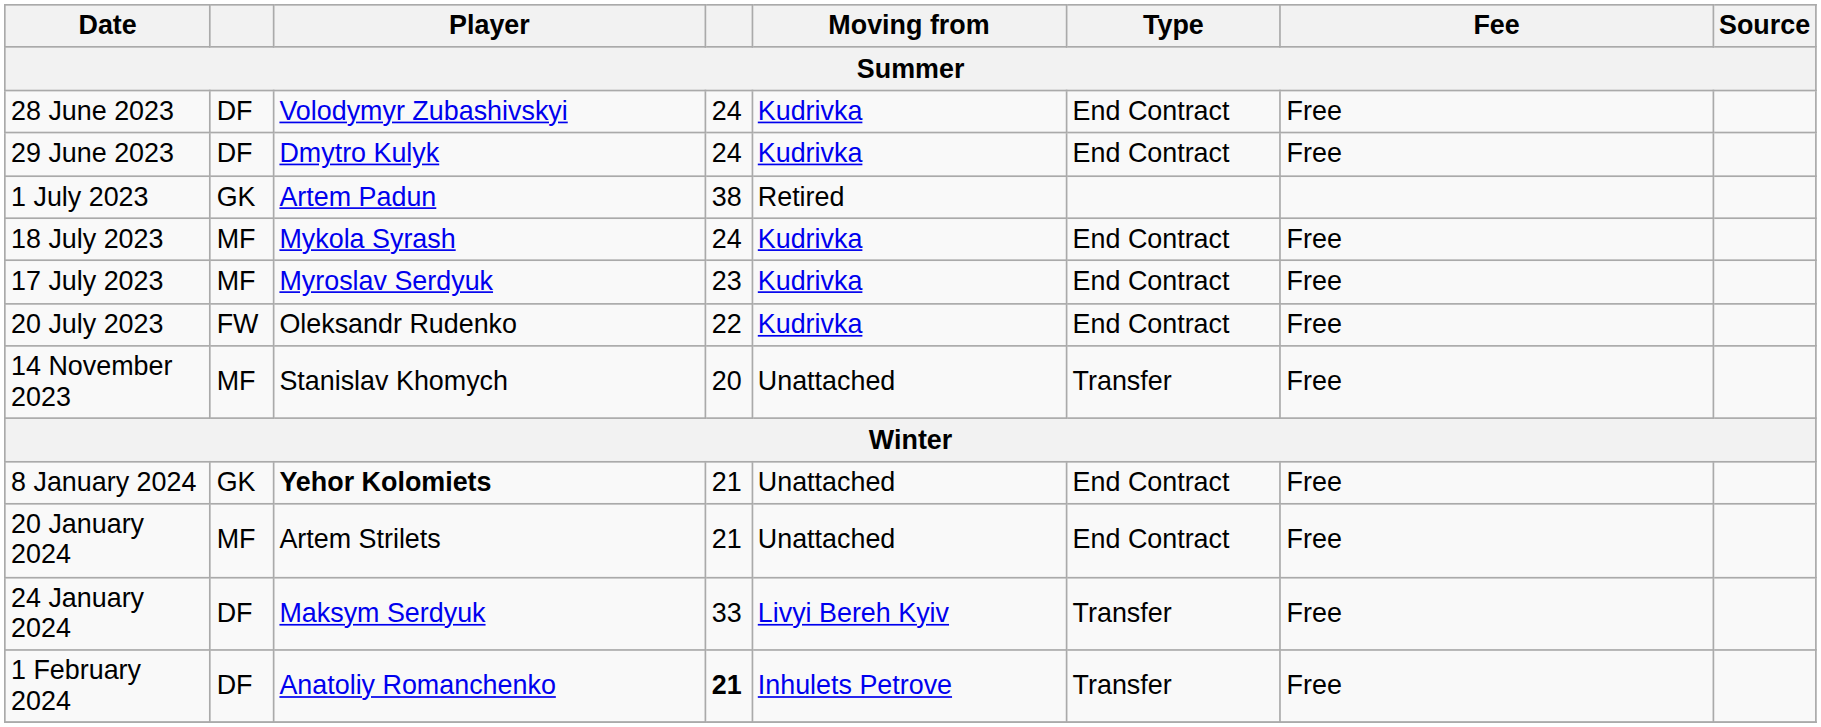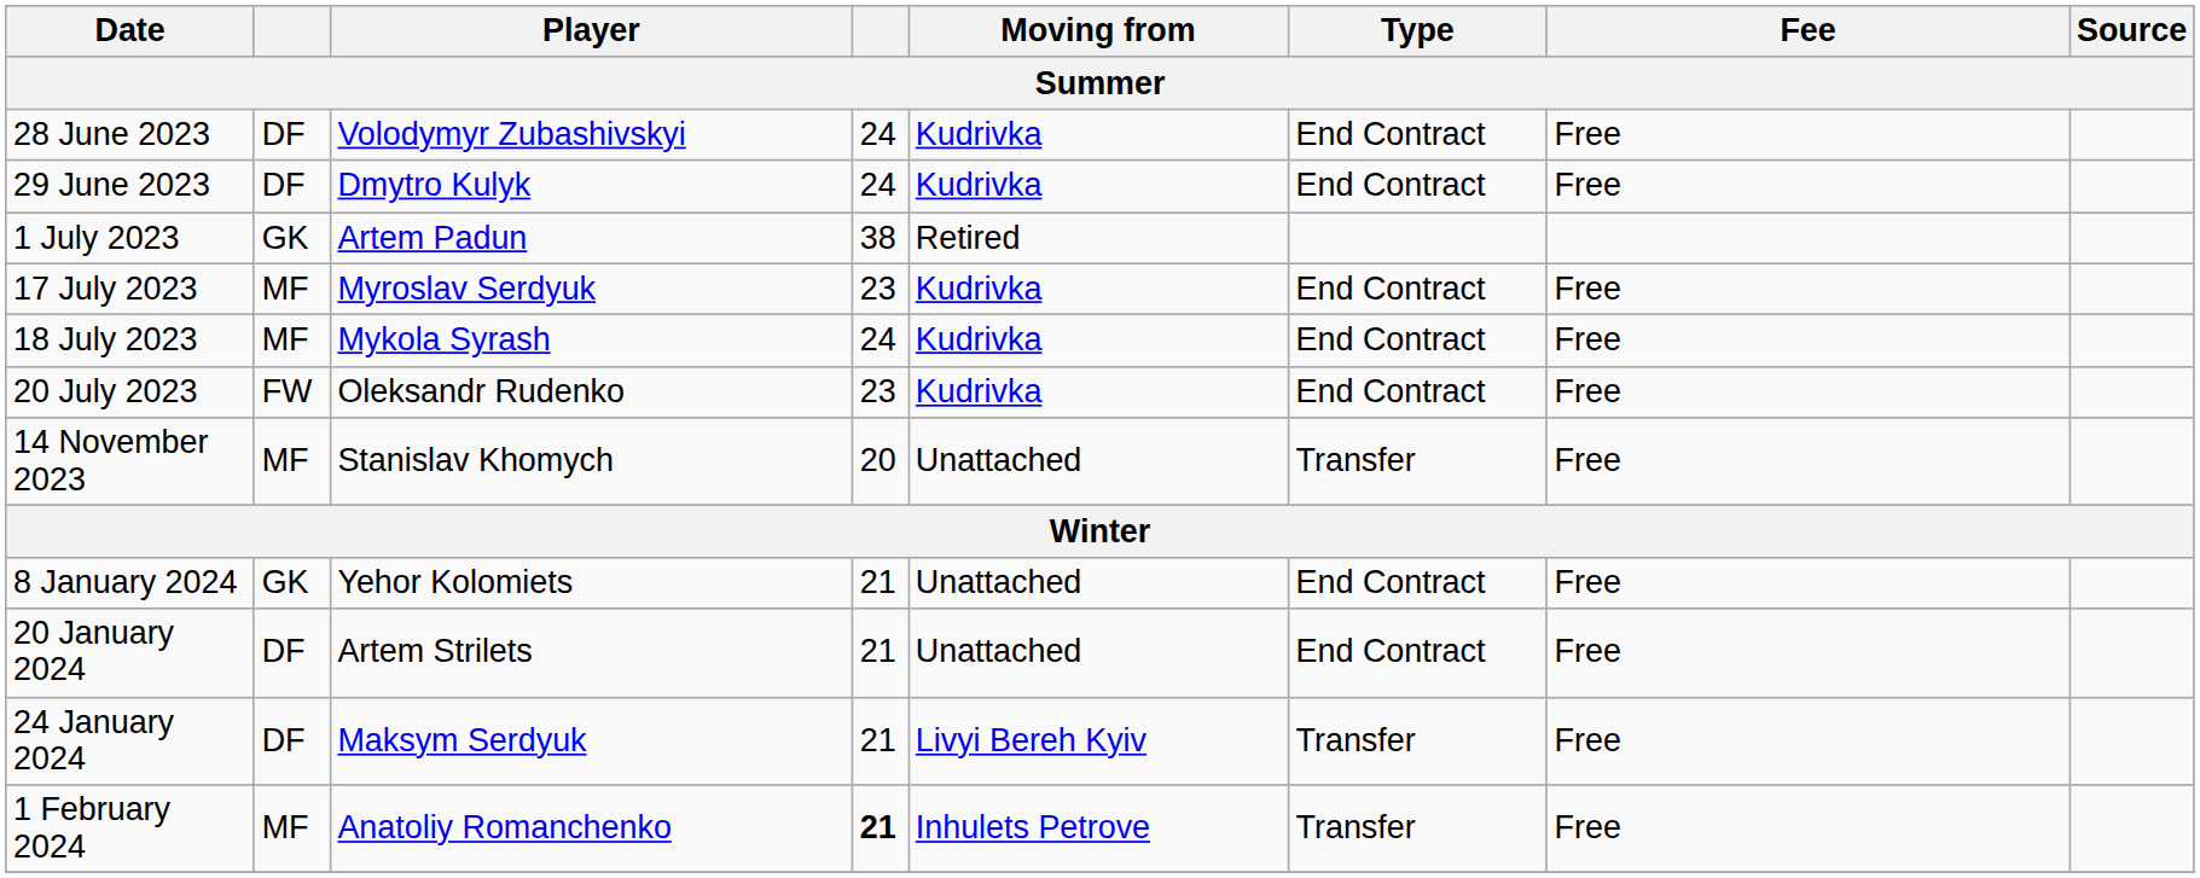rows swapped: 17 July 2023 <-> 18 July 2023
20 July 2023 | column 4: 22 -> 23
8 January 2024 | Player: bold -> normal
20 January 2024 | column 2: MF -> DF
24 January 2024 | column 4: 33 -> 21
1 February 2024 | column 2: DF -> MF
